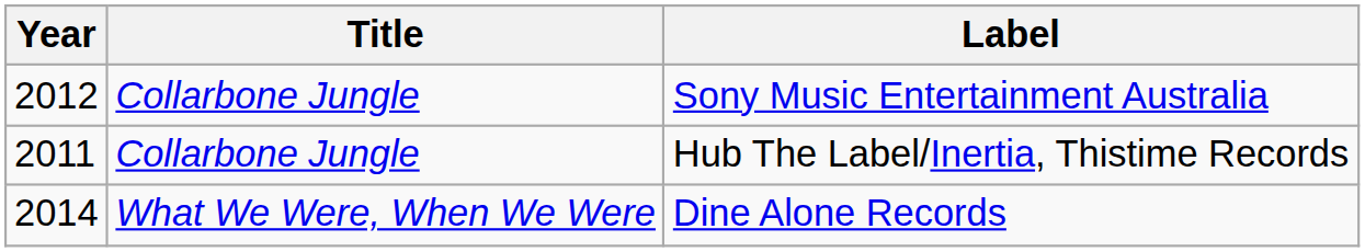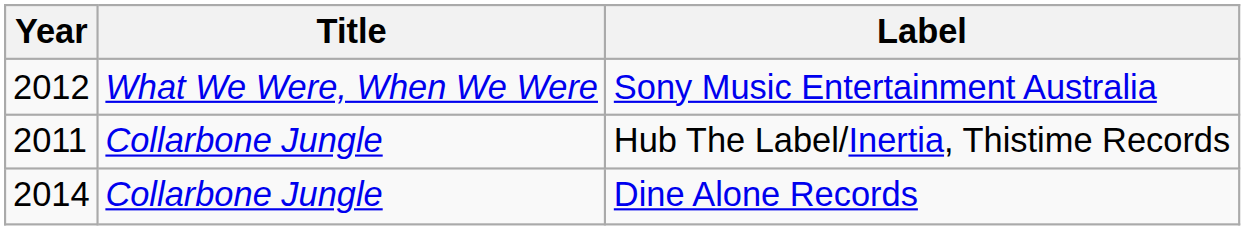Sony Music Entertainment Australia | Title: Collarbone Jungle -> What We Were, When We Were
Dine Alone Records | Title: What We Were, When We Were -> Collarbone Jungle
